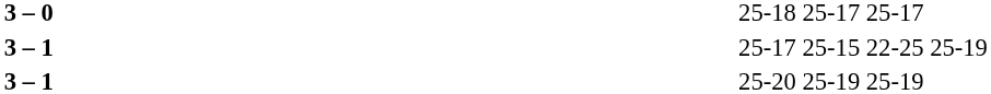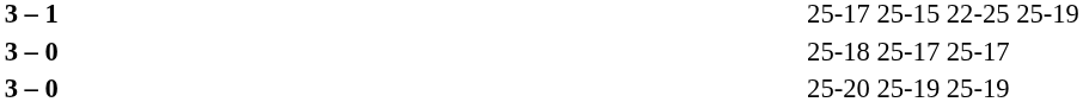rows swapped: 25-18 25-17 25-17 <-> 25-17 25-15 22-25 25-19
25-20 25-19 25-19 | column 2: 3 – 1 -> 3 – 0
